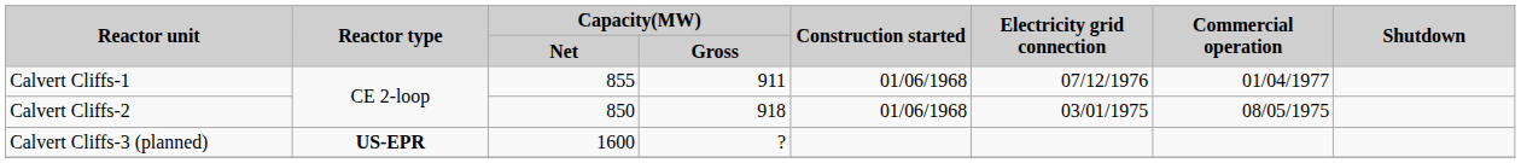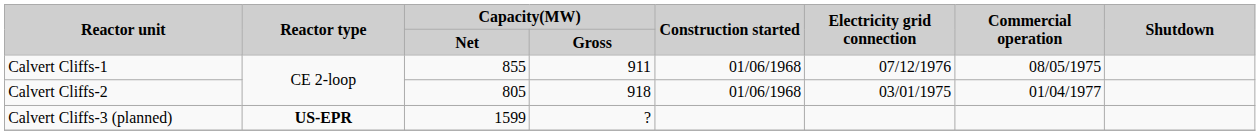Calvert Cliffs-1 | Commercial operation: 01/04/1977 -> 08/05/1975
Calvert Cliffs-2 | Capacity(MW) / Net: 850 -> 805
Calvert Cliffs-2 | Commercial operation: 08/05/1975 -> 01/04/1977
Calvert Cliffs-3 (planned) | Capacity(MW) / Net: 1600 -> 1599
